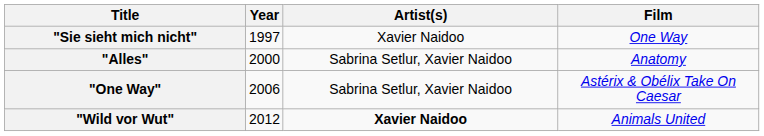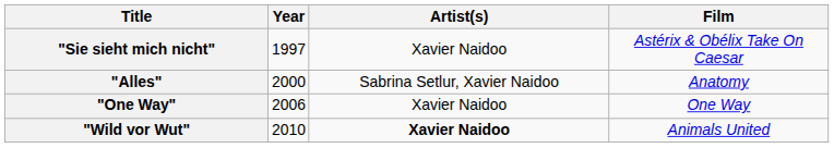"Sie sieht mich nicht" | Film: One Way -> Astérix & Obélix Take On Caesar
"One Way" | Artist(s): Sabrina Setlur, Xavier Naidoo -> Xavier Naidoo
"One Way" | Film: Astérix & Obélix Take On Caesar -> One Way
"Wild vor Wut" | Year: 2012 -> 2010
